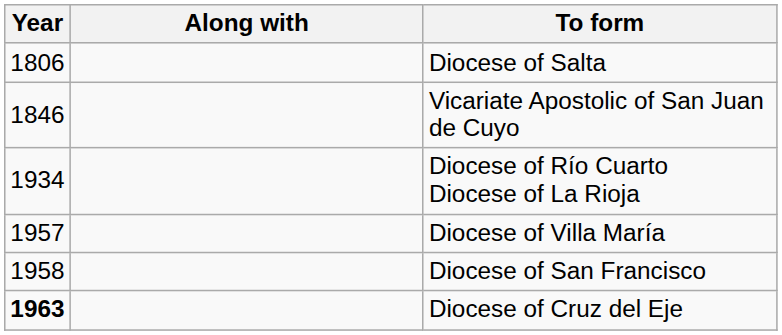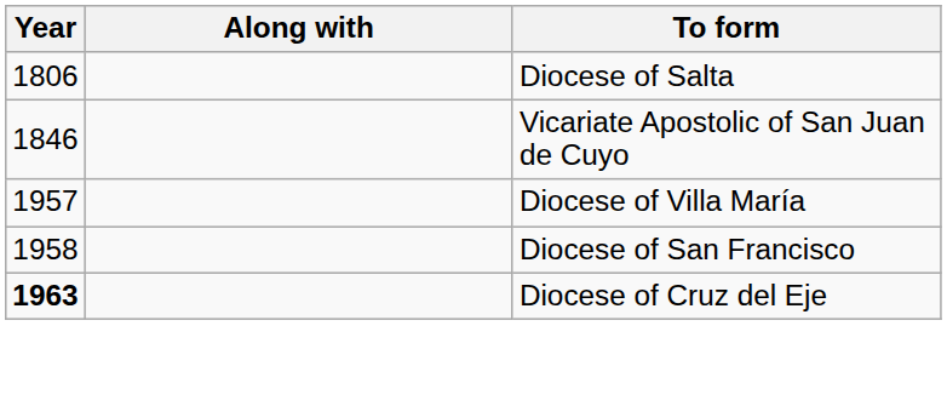- row: 1934 | Diocese of Río Cuarto Diocese of La Rioja
